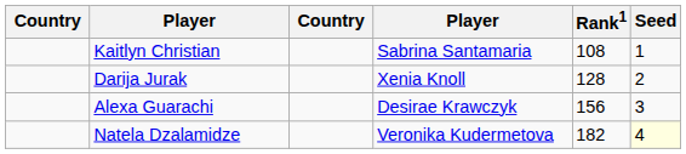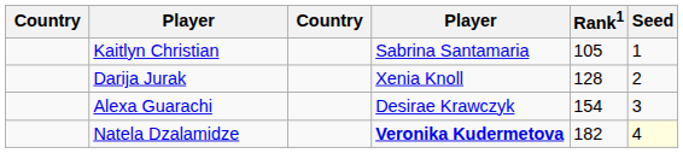Kaitlyn Christian | Rank1: 108 -> 105
Alexa Guarachi | Rank1: 156 -> 154
Natela Dzalamidze | column 4: normal -> bold
